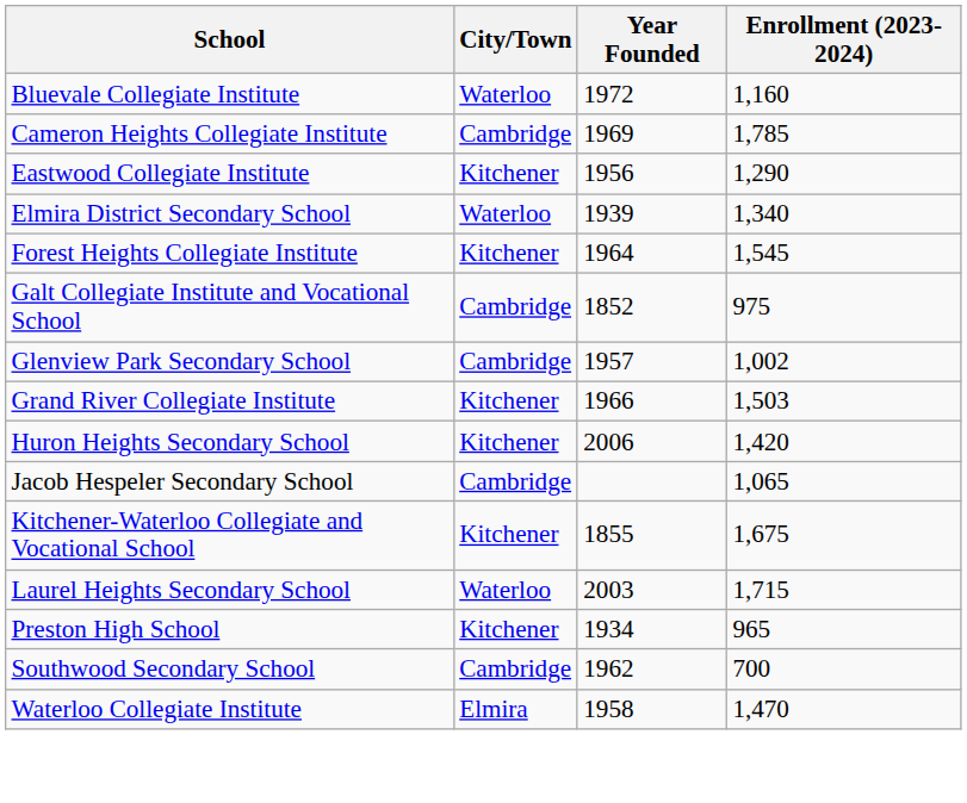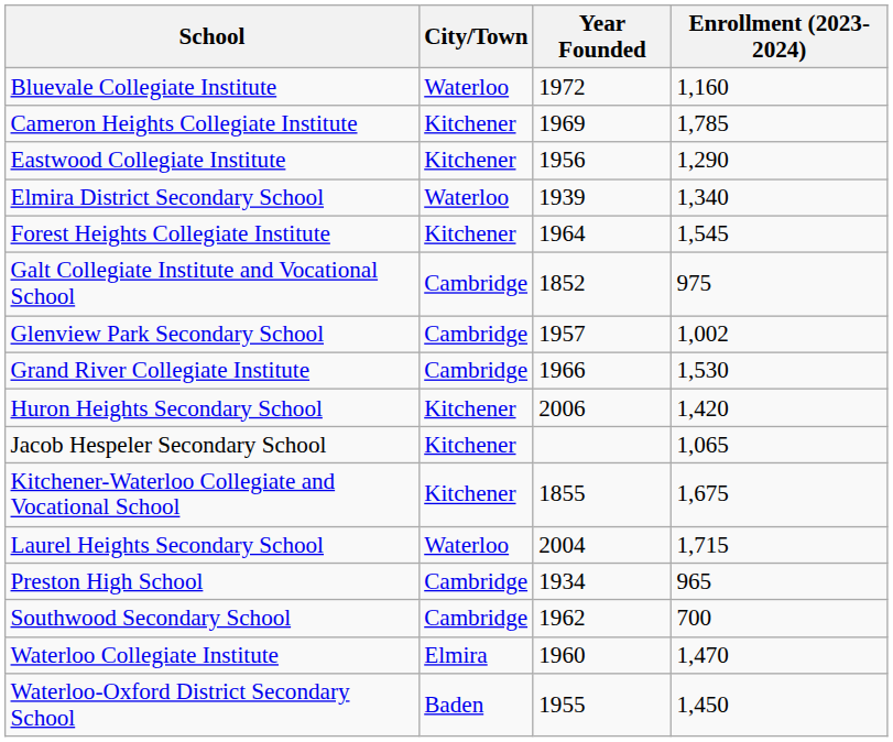Cameron Heights Collegiate Institute | City/Town: Cambridge -> Kitchener
Grand River Collegiate Institute | City/Town: Kitchener -> Cambridge
Grand River Collegiate Institute | Enrollment (2023-2024): 1,503 -> 1,530
Jacob Hespeler Secondary School | City/Town: Cambridge -> Kitchener
Laurel Heights Secondary School | Year Founded: 2003 -> 2004
Preston High School | City/Town: Kitchener -> Cambridge
Waterloo Collegiate Institute | Year Founded: 1958 -> 1960
+ row: Waterloo-Oxford District Secondary School | Baden | 1955 | 1,450
